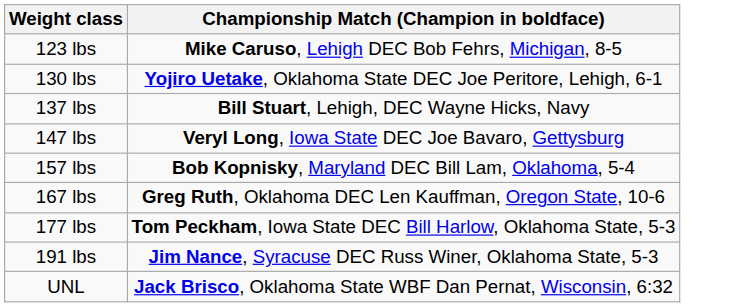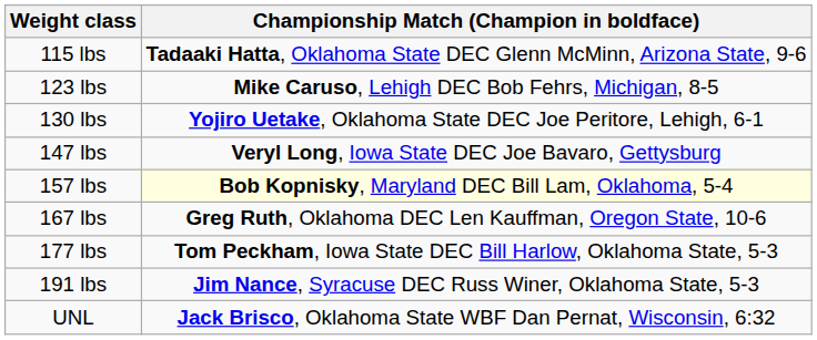+ row: 115 lbs | Tadaaki Hatta, Oklahoma State DEC Glenn McMinn, Arizona State, 9-6
- row: 137 lbs | Bill Stuart, Lehigh, DEC Wayne Hicks, Navy
157 lbs | Championship Match (Champion in boldface): no background -> lightyellow background
